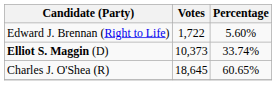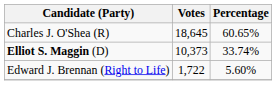rows swapped: Charles J. O'Shea (R) <-> Edward J. Brennan (Right to Life)
